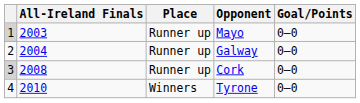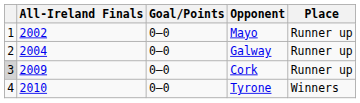columns swapped: Place <-> Goal/Points
Mayo | column 1: lightgrey background -> no background
Mayo | All-Ireland Finals: 2003 -> 2002
Cork | All-Ireland Finals: 2008 -> 2009
